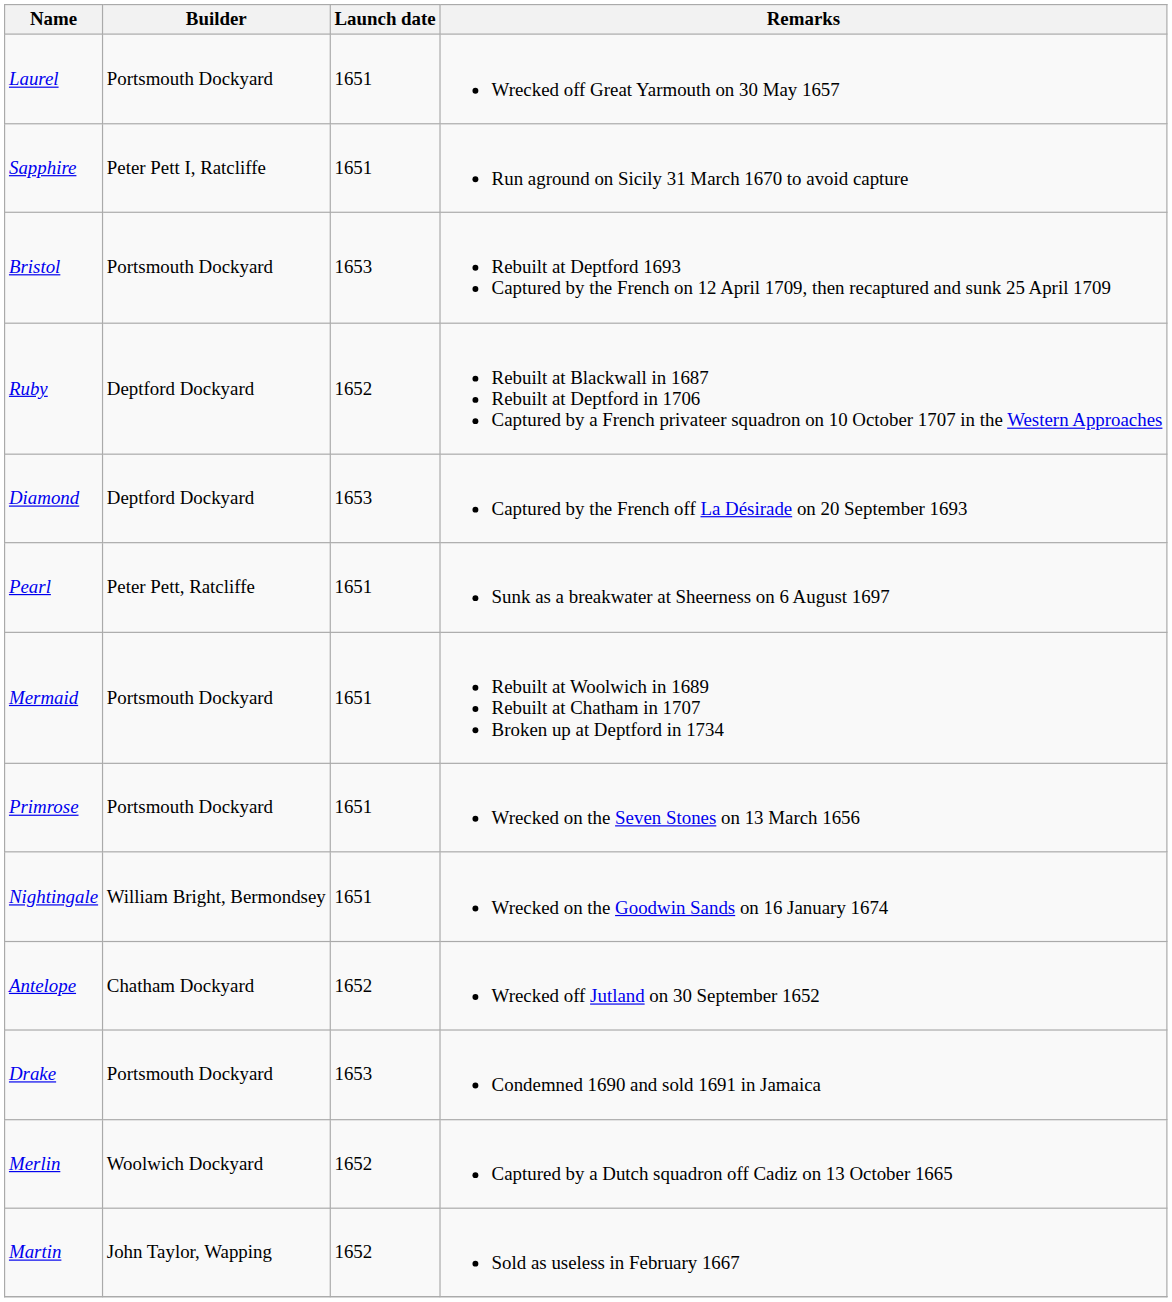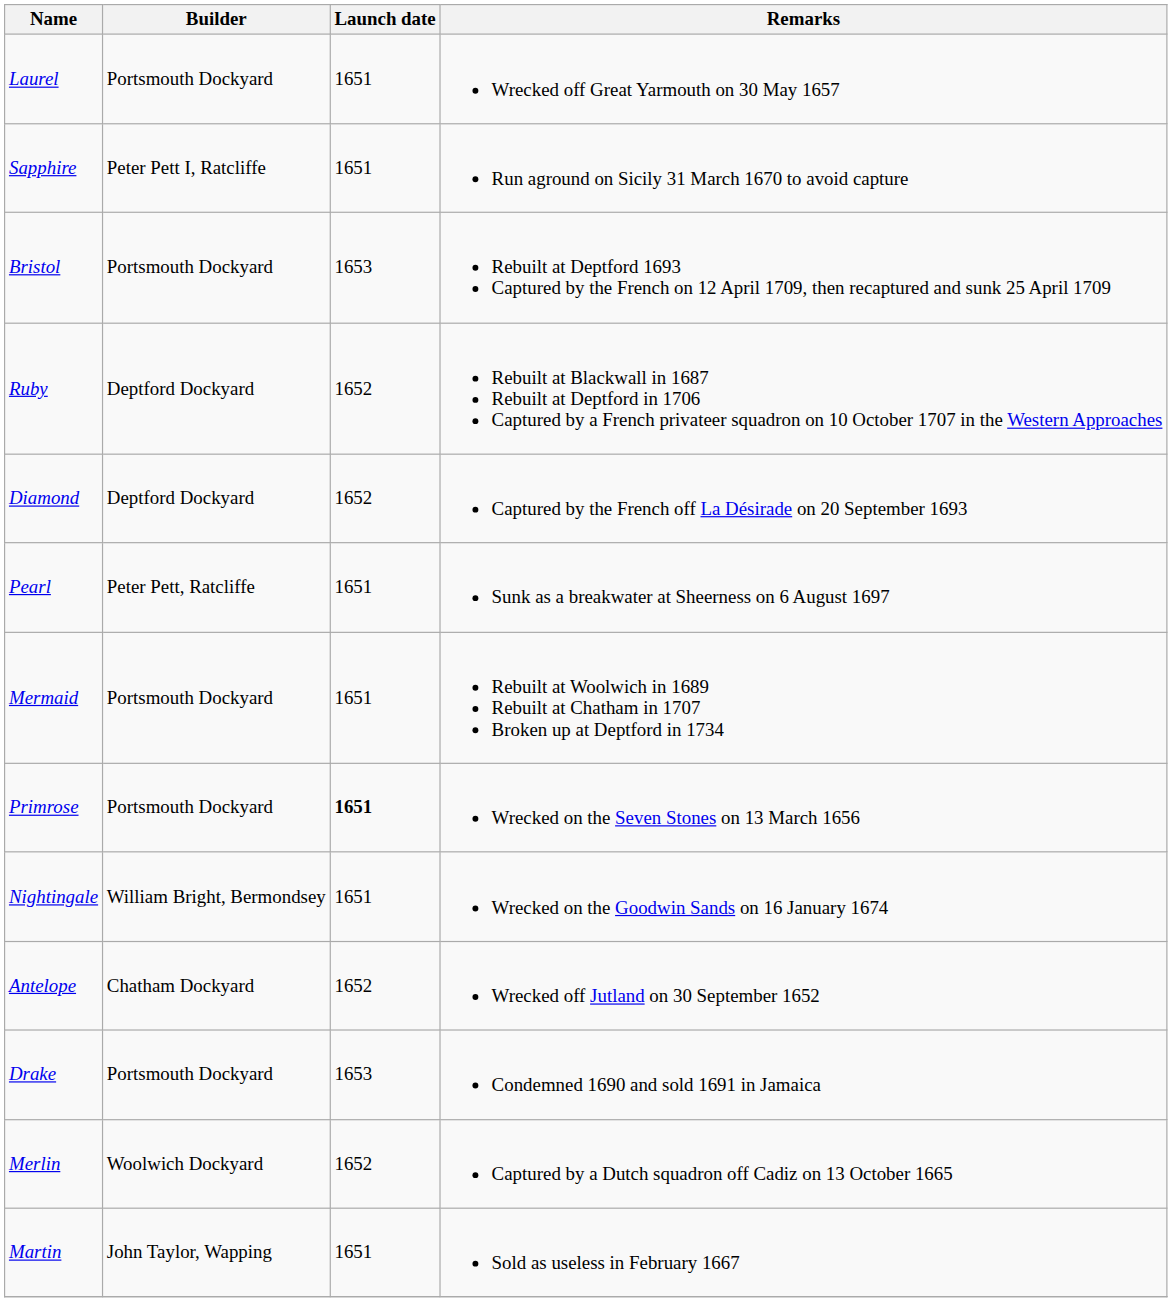Diamond | Launch date: 1653 -> 1652
Primrose | Launch date: normal -> bold
Martin | Launch date: 1652 -> 1651
